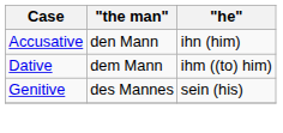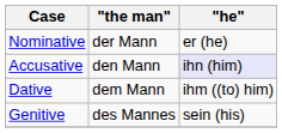+ row: Nominative | der Mann | er (he)
Accusative | "he": no background -> lavender background
